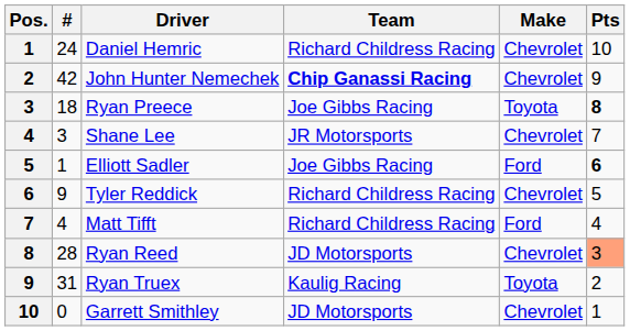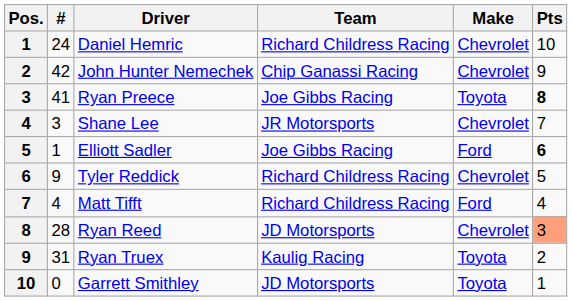John Hunter Nemechek | Team: bold -> normal
Ryan Preece | #: 18 -> 41
Garrett Smithley | Make: Chevrolet -> Toyota
